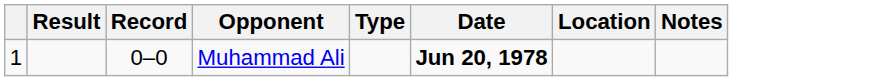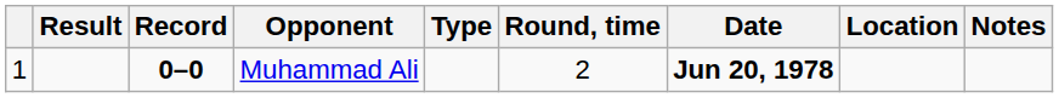+ column: Round, time | 2
Muhammad Ali | Record: normal -> bold
